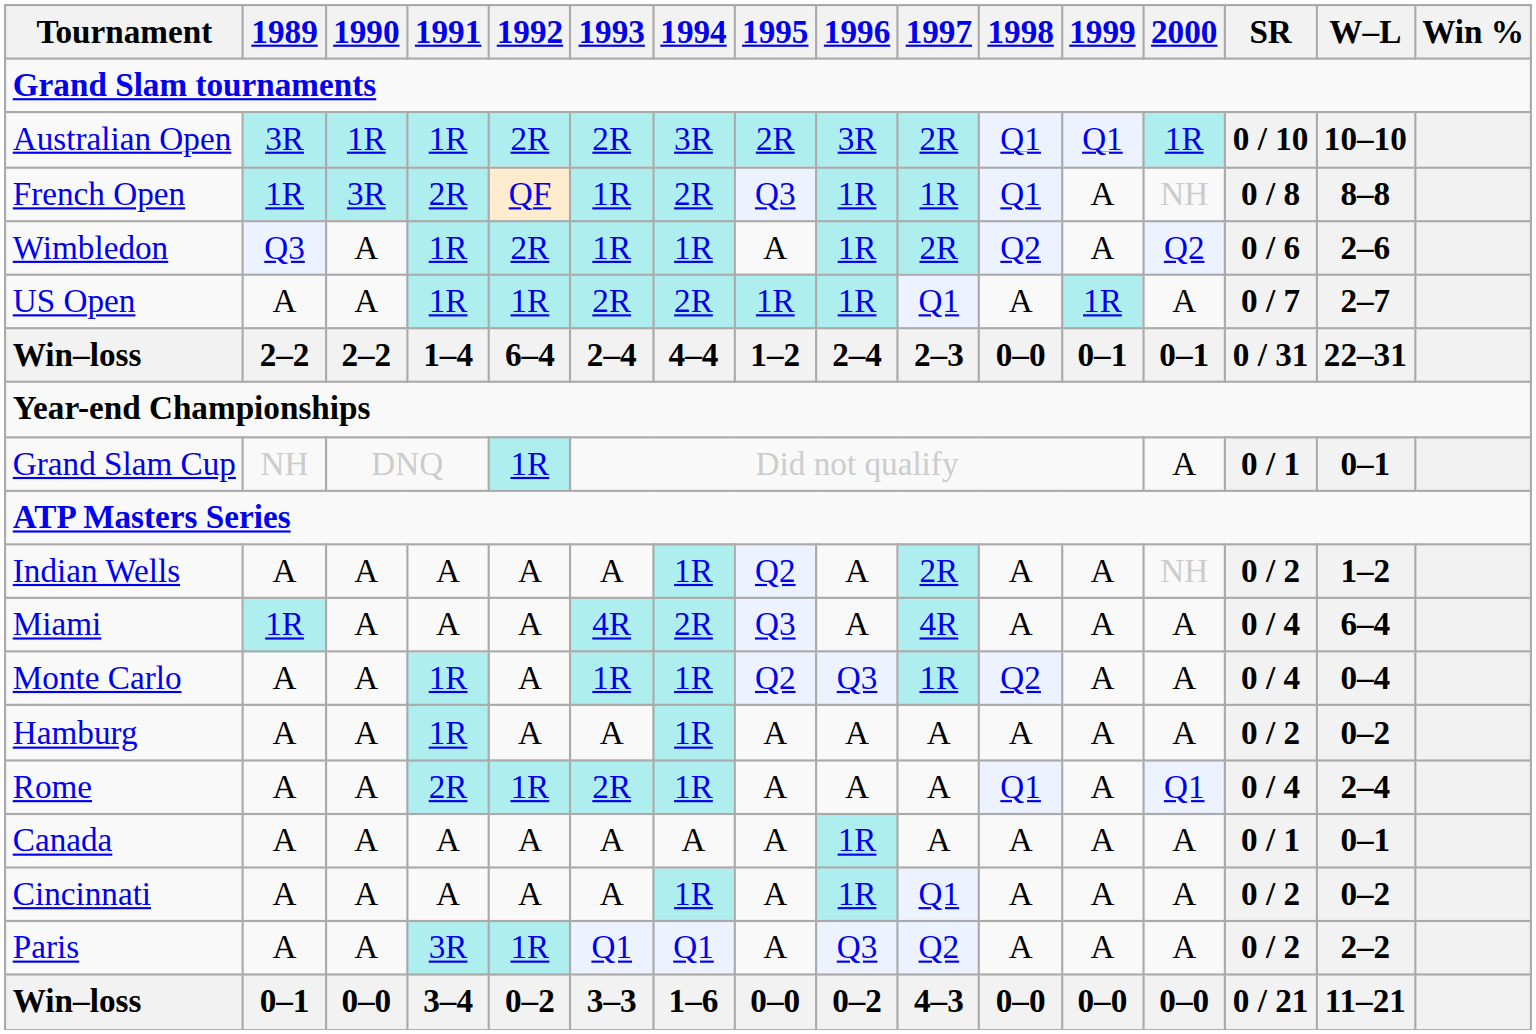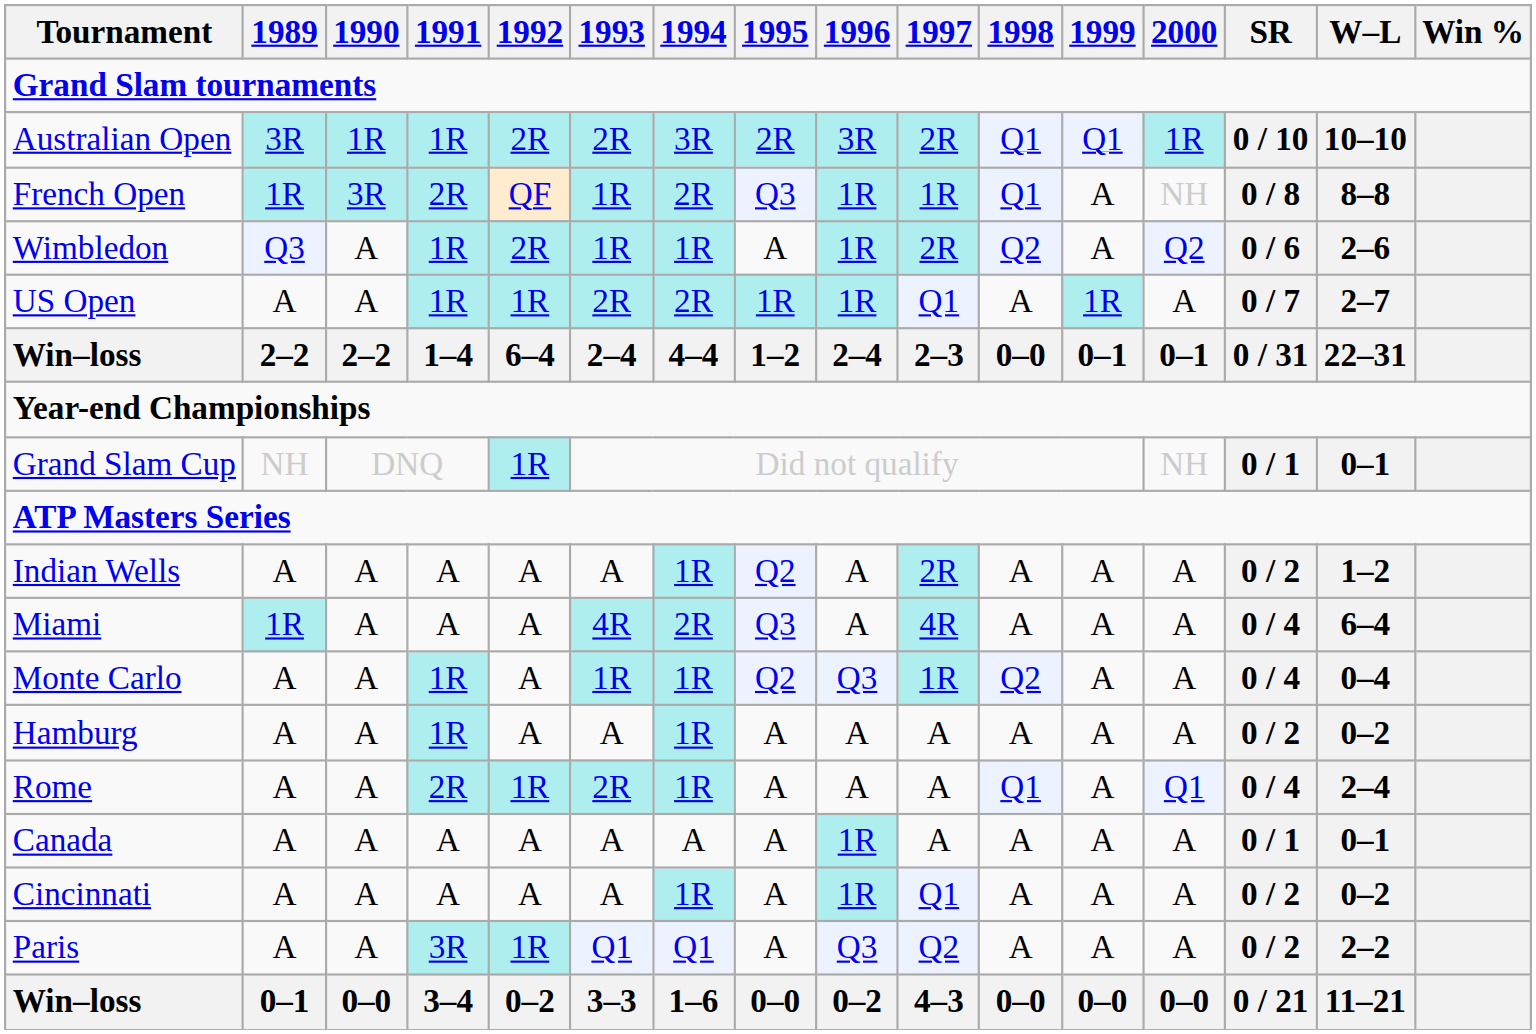Grand Slam Cup | 2000: A -> NH
Indian Wells | 2000: NH -> A
